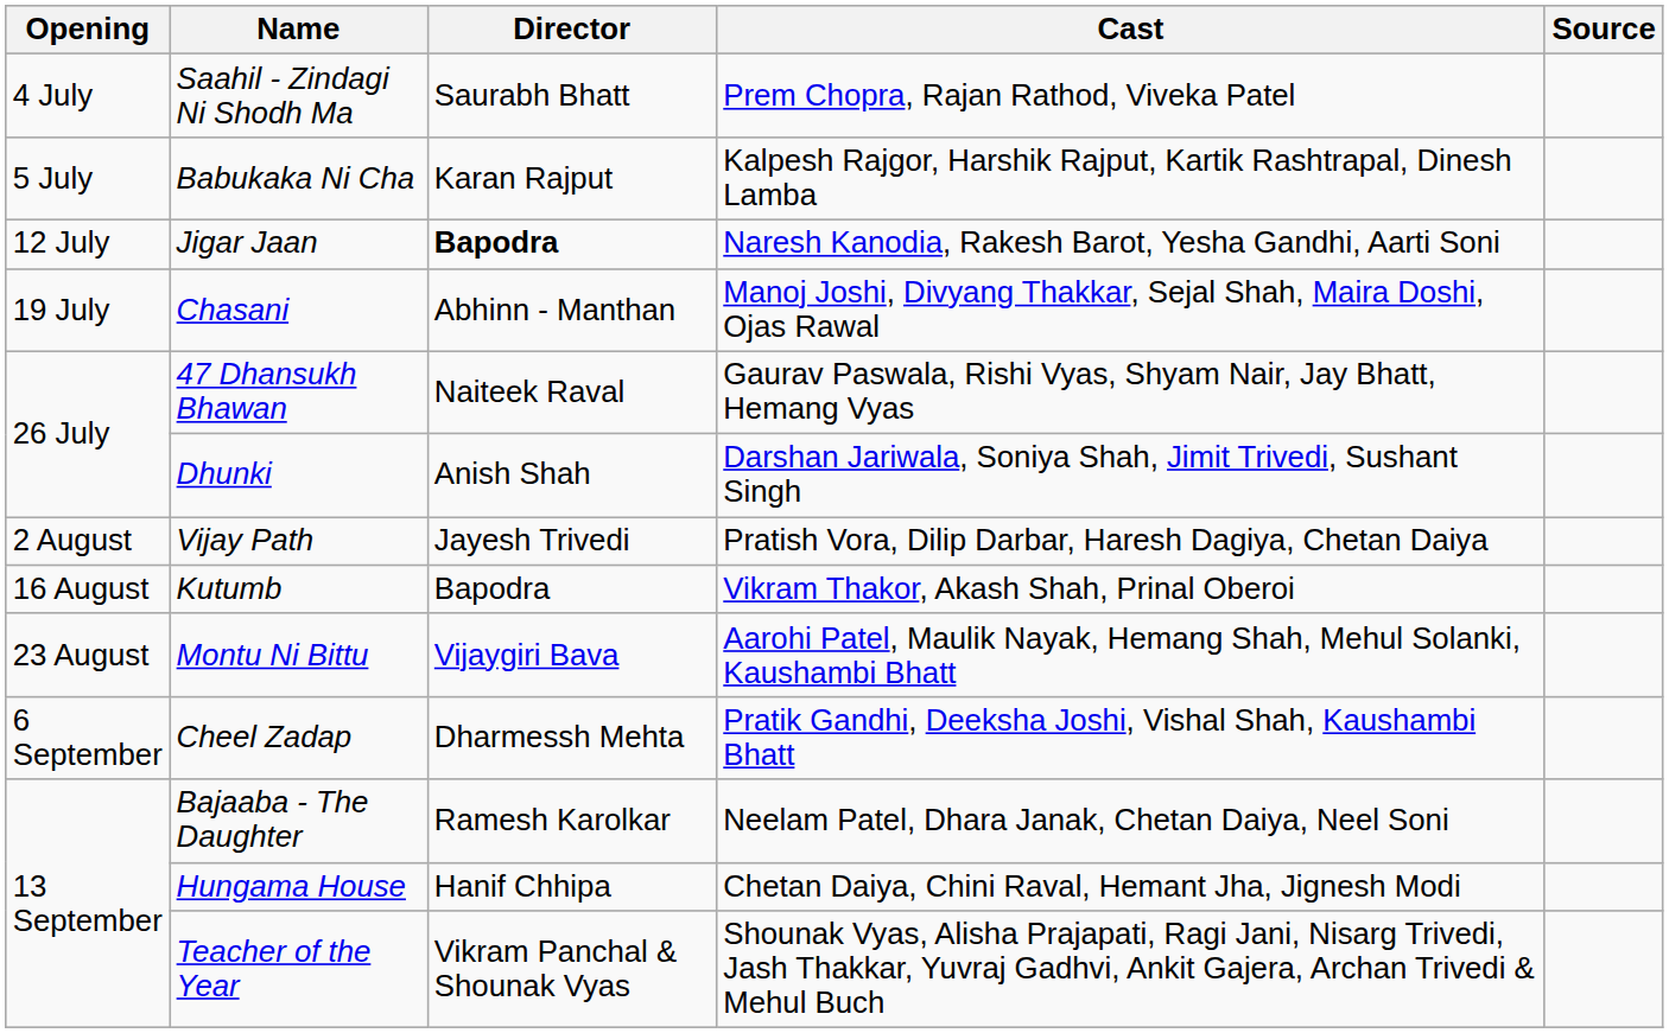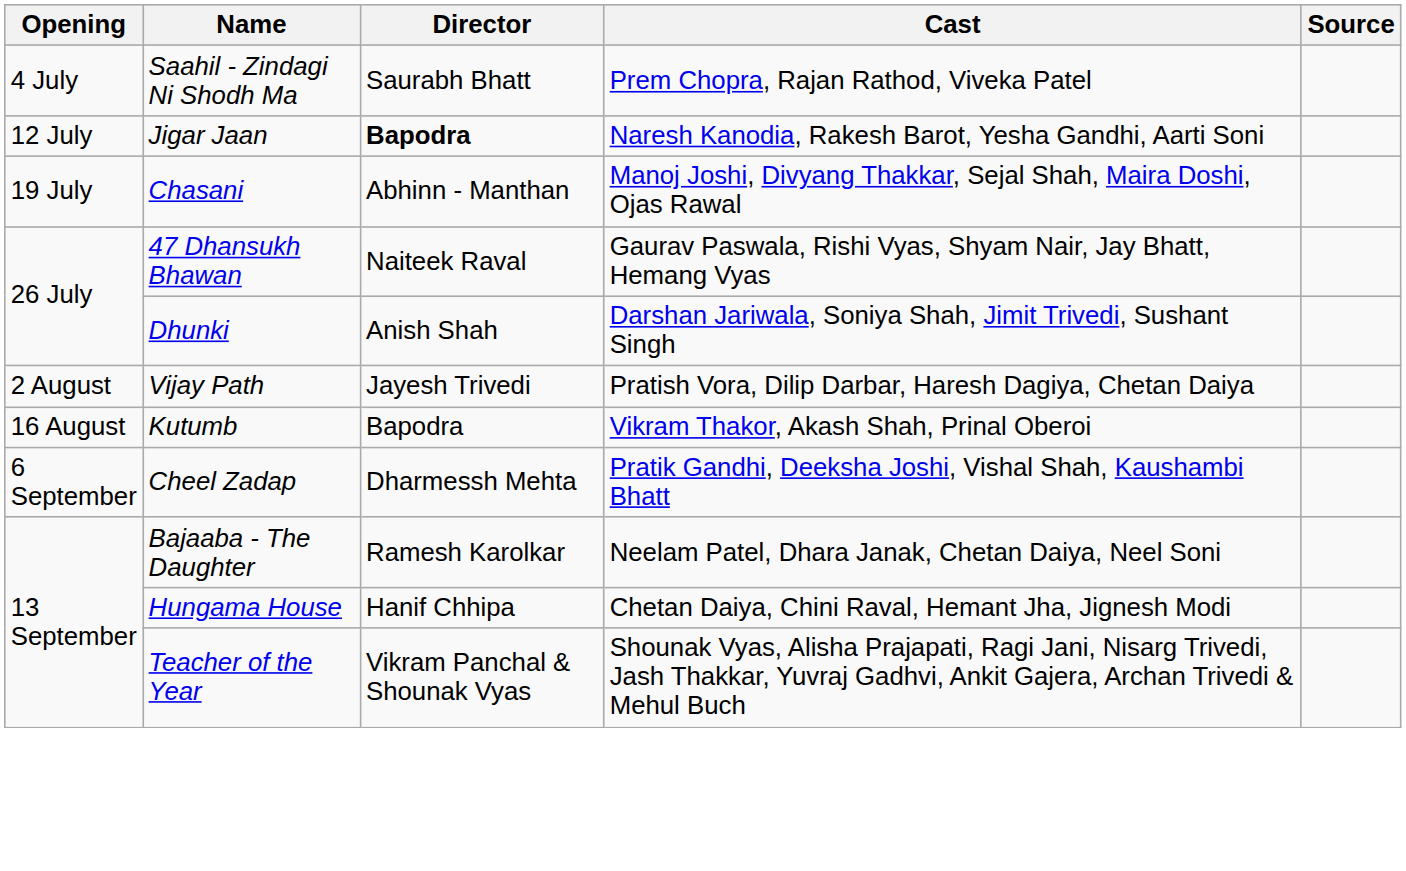- row: 5 July | Babukaka Ni Cha | Karan Rajput | Kalpesh Rajgor, Harshik Rajput, Kartik Rashtrapal, Dinesh Lamba
- row: 23 August | Montu Ni Bittu | Vijaygiri Bava | Aarohi Patel, Maulik Nayak, Hemang Shah, Mehul Solanki, Kaushambi Bhatt
